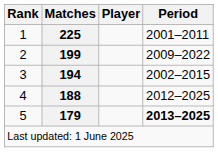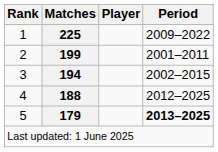1 | Period: 2001–2011 -> 2009–2022
2 | Period: 2009–2022 -> 2001–2011
